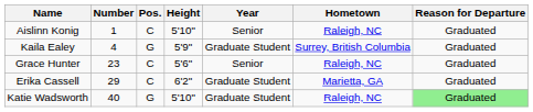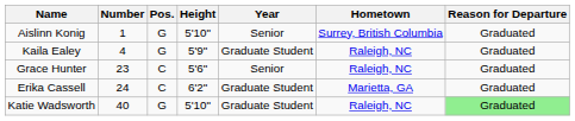Aislinn Konig | Pos.: C -> G
Aislinn Konig | Hometown: Raleigh, NC -> Surrey, British Columbia
Kaila Ealey | Hometown: Surrey, British Columbia -> Raleigh, NC
Erika Cassell | Number: 29 -> 24
